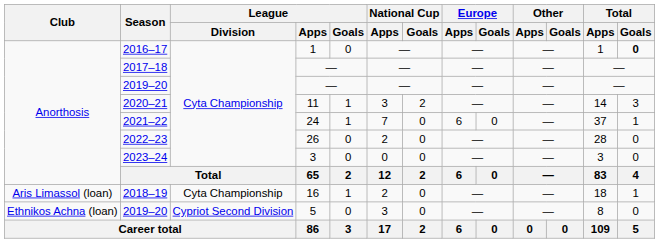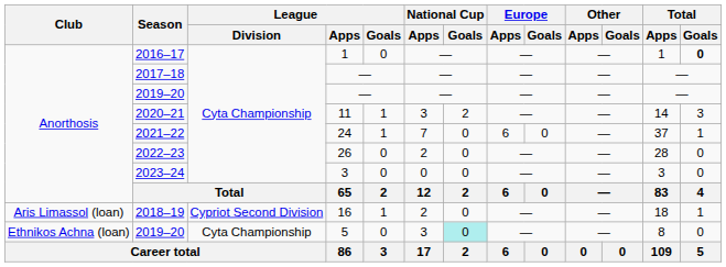2018–19 | League / Division: Cyta Championship -> Cypriot Second Division
2019–20 / 5 | League / Division: Cypriot Second Division -> Cyta Championship
2019–20 / 5 | National Cup / Goals: no background -> paleturquoise background
